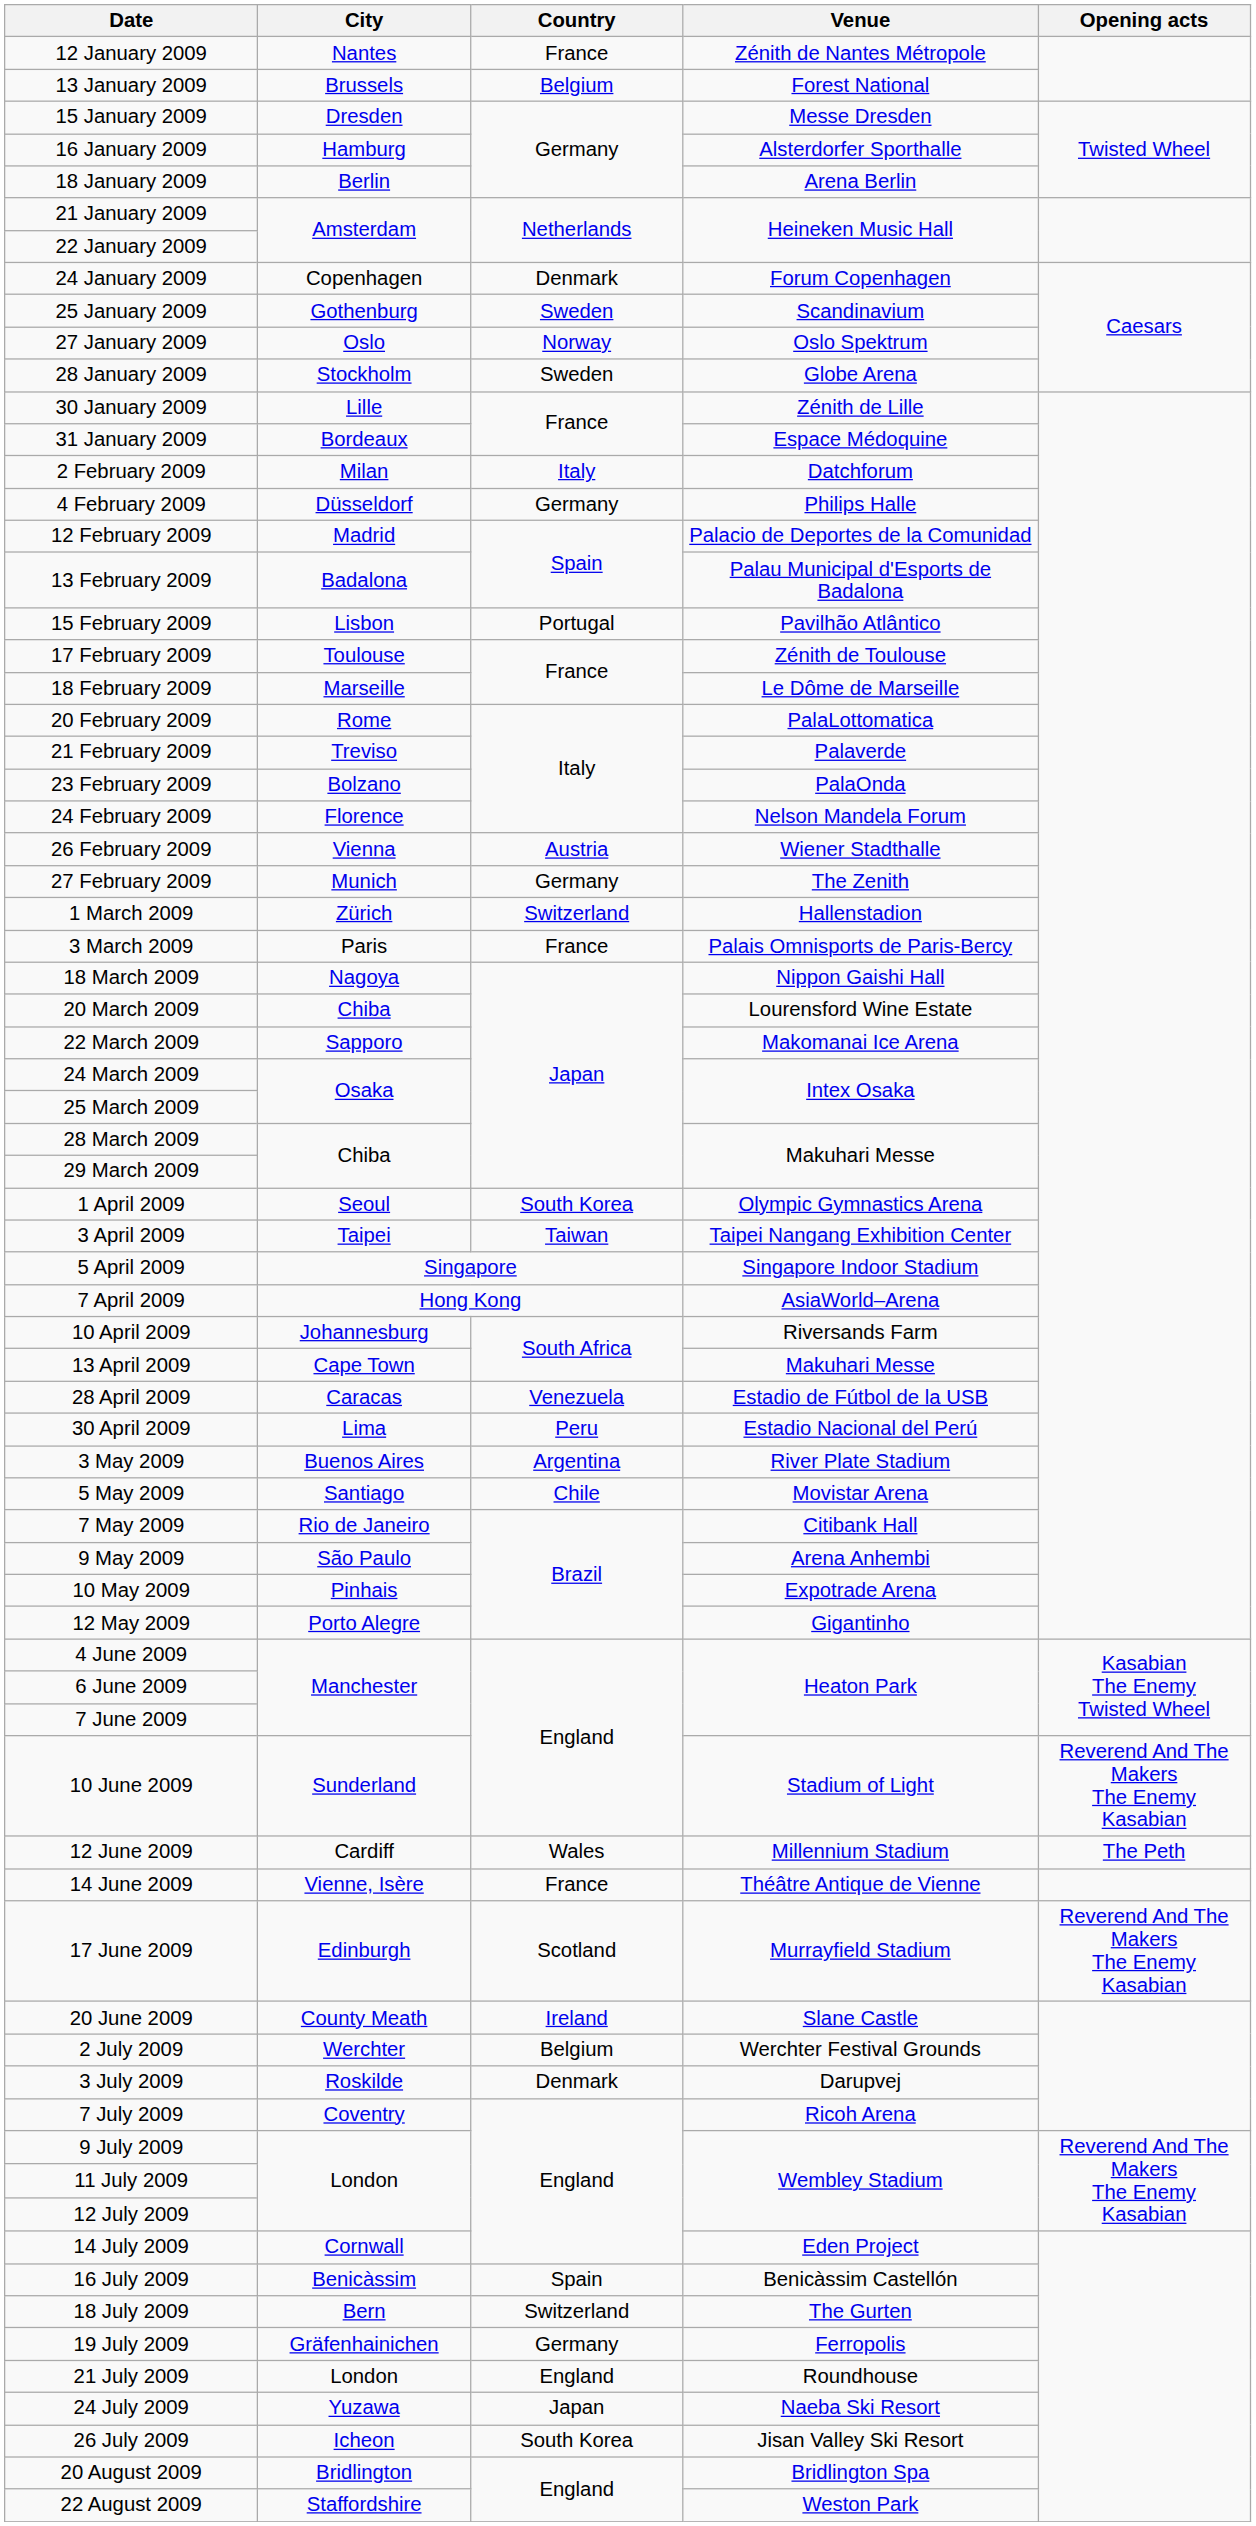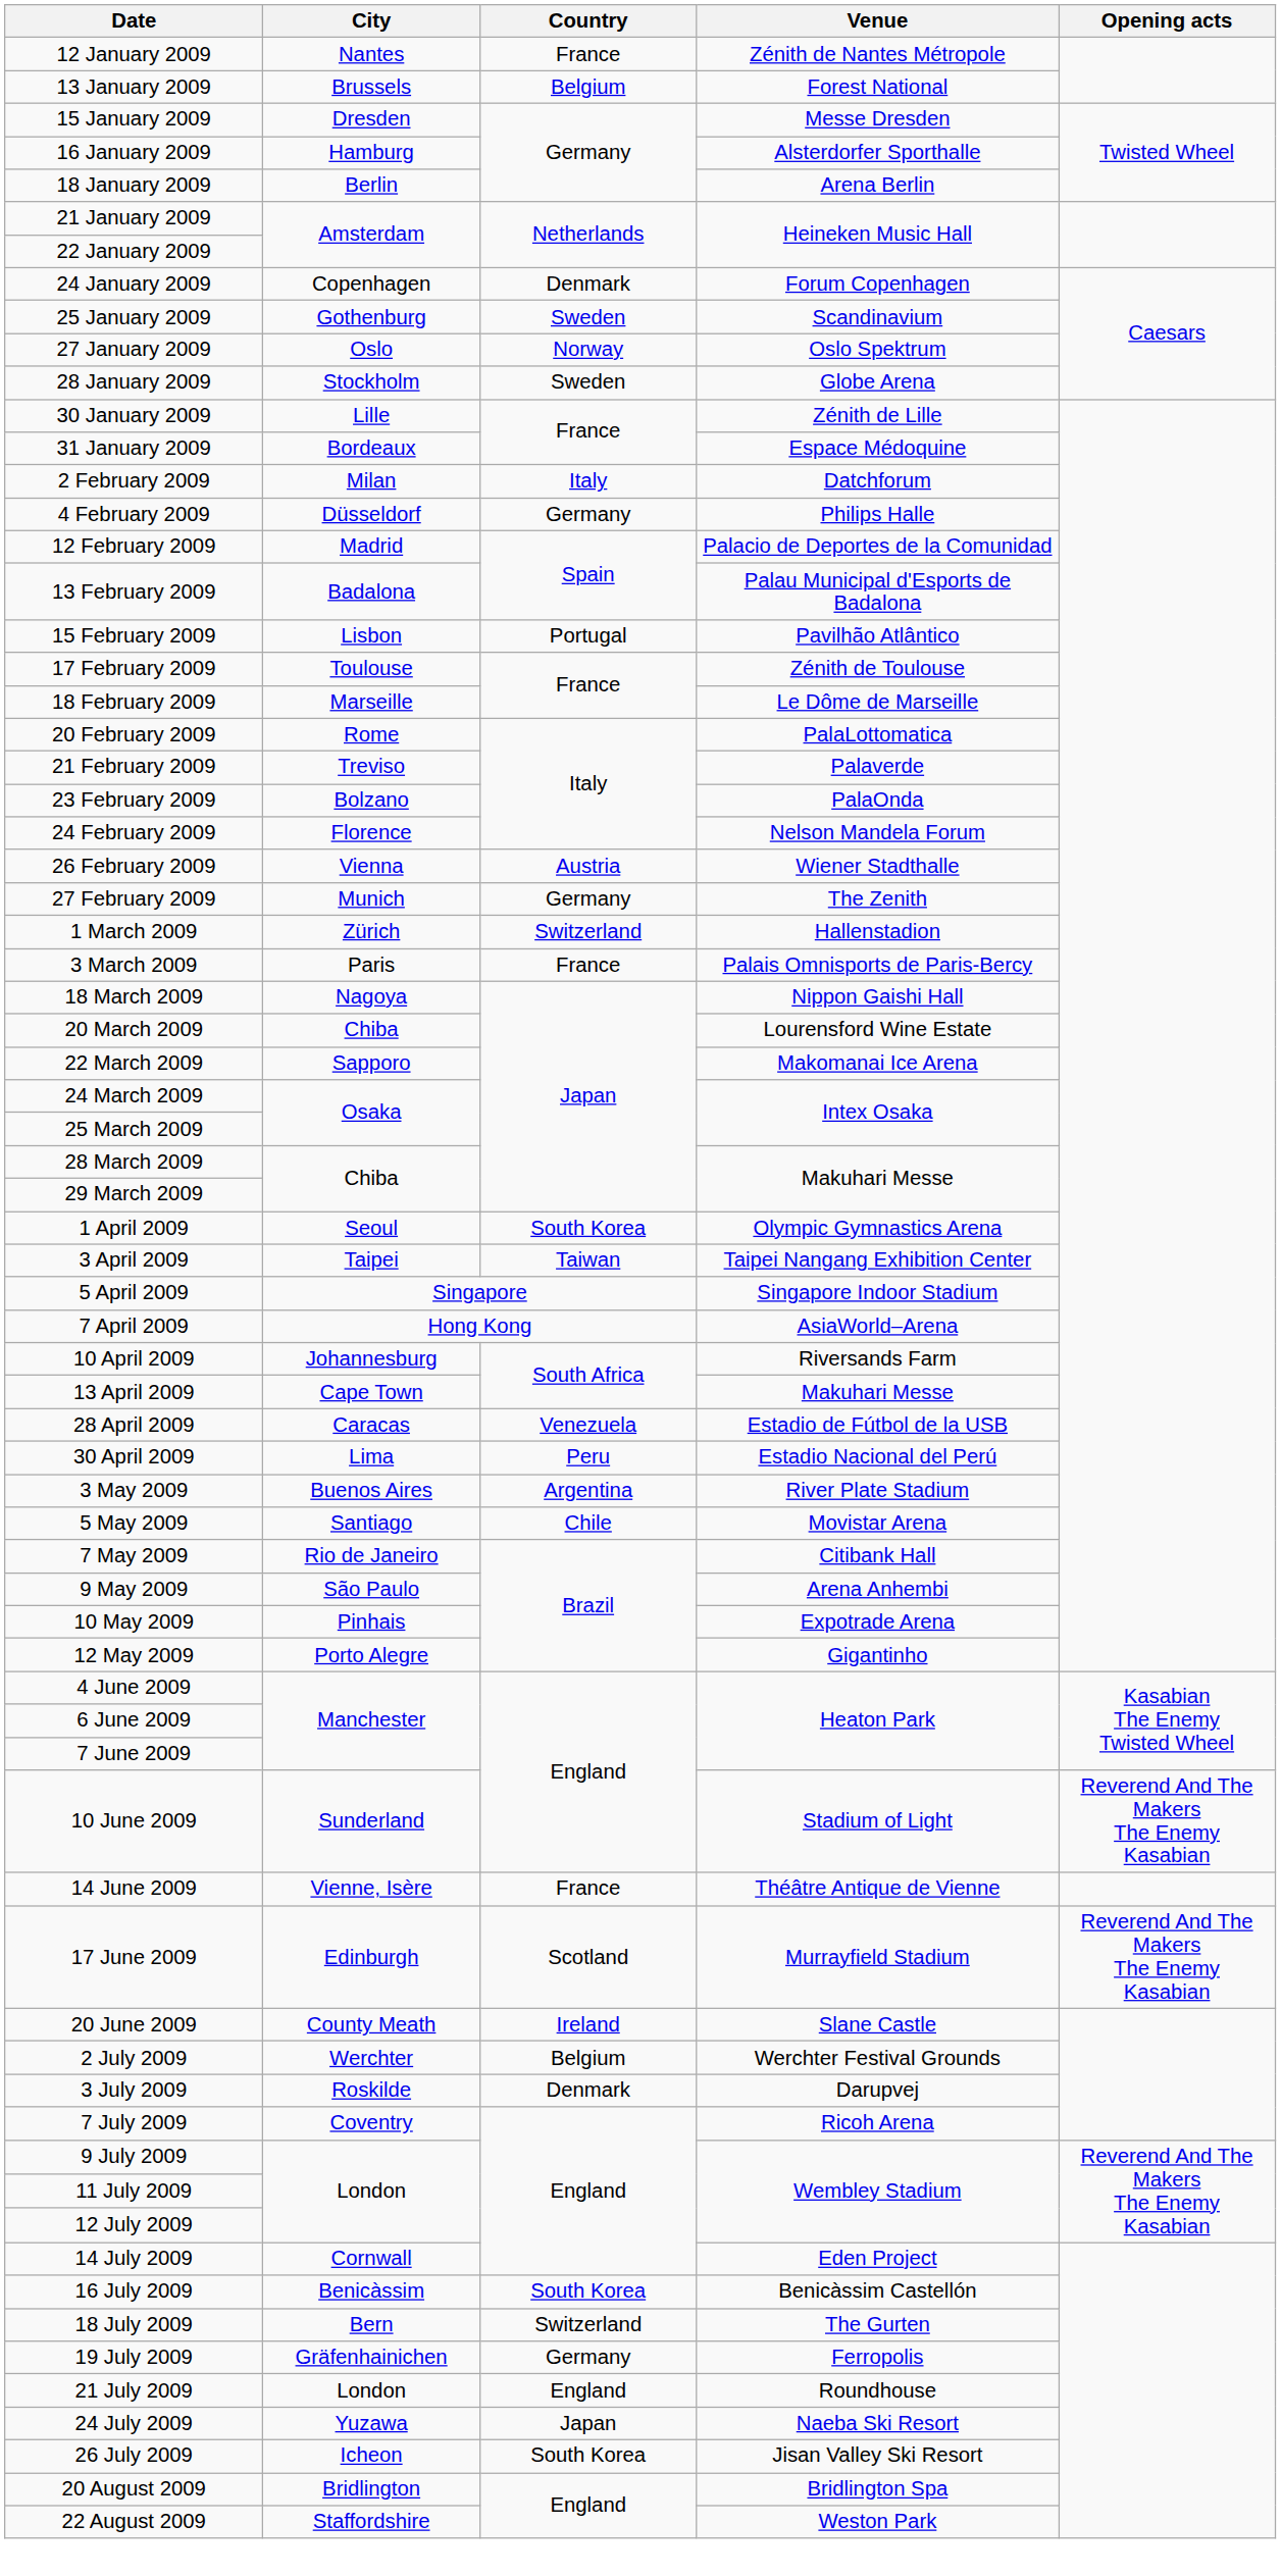- row: 12 June 2009 | Cardiff | Wales | Millennium Stadium | The Peth
16 July 2009 | Country: Spain -> South Korea
